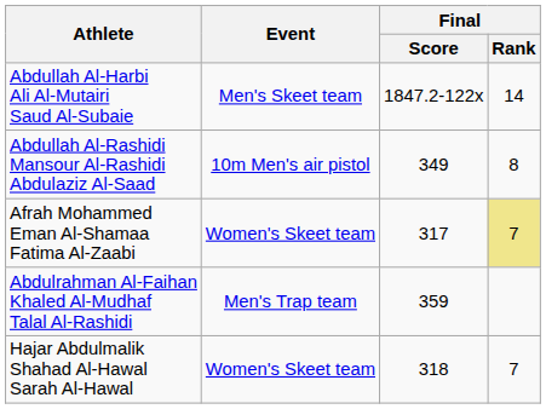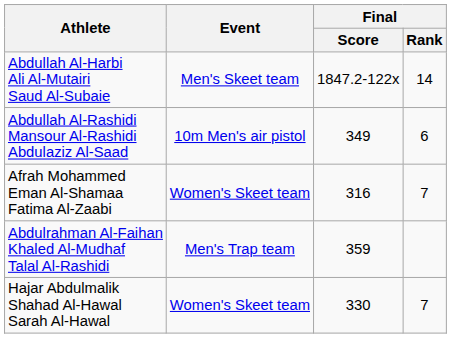Abdullah Al-Rashidi Mansour Al-Rashidi Abdulaziz Al-Saad | Final / Rank: 8 -> 6
Afrah Mohammed Eman Al-Shamaa Fatima Al-Zaabi | Final / Score: 317 -> 316
Afrah Mohammed Eman Al-Shamaa Fatima Al-Zaabi | Final / Rank: khaki background -> no background
Hajar Abdulmalik Shahad Al-Hawal Sarah Al-Hawal | Final / Score: 318 -> 330
